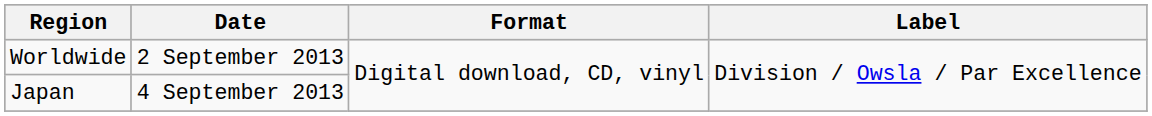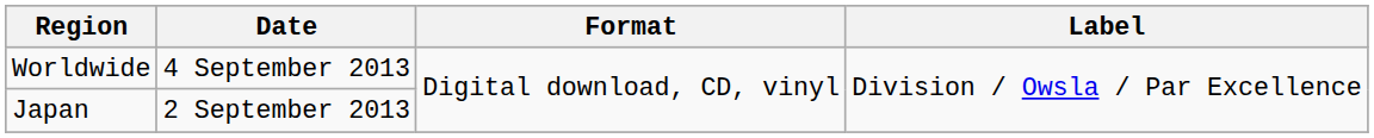Worldwide | Date: 2 September 2013 -> 4 September 2013
Japan | Date: 4 September 2013 -> 2 September 2013
